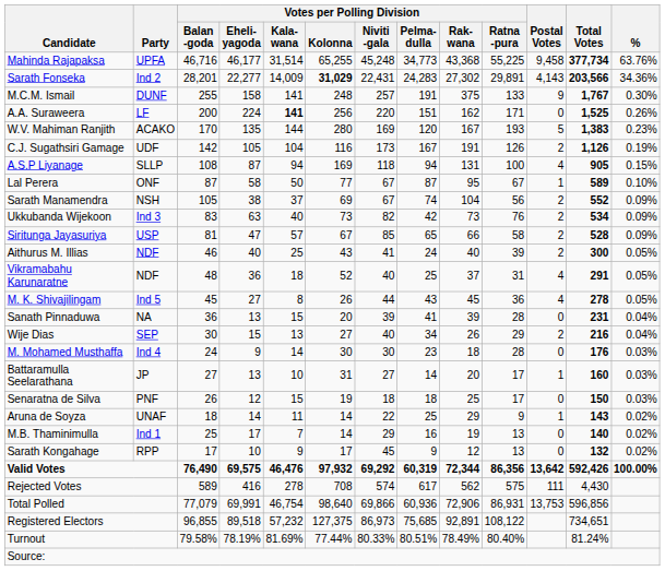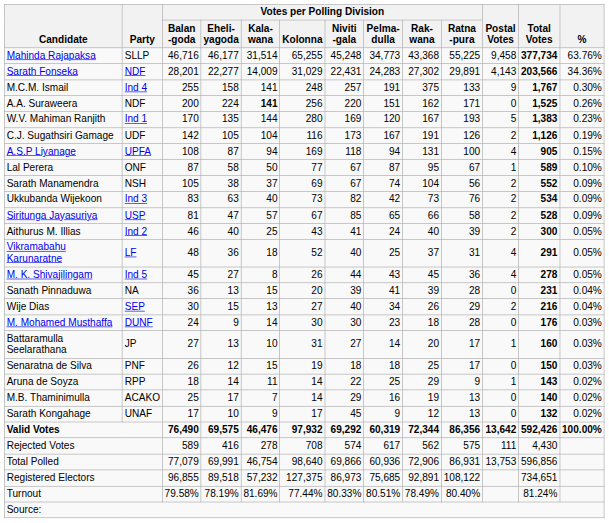Mahinda Rajapaksa | Party: UPFA -> SLLP
Sarath Fonseka | Party: Ind 2 -> NDF
Sarath Fonseka | Votes per Polling Division / Kolonna: bold -> normal
M.C.M. Ismail | Party: DUNF -> Ind 4
A.A. Suraweera | Party: LF -> NDF
W.V. Mahiman Ranjith | Party: ACAKO -> Ind 1
A.S.P Liyanage | Party: SLLP -> UPFA
Aithurus M. Illias | Party: NDF -> Ind 2
Vikramabahu Karunaratne | Party: NDF -> LF
M. Mohamed Musthaffa | Party: Ind 4 -> DUNF
Aruna de Soyza | Party: UNAF -> RPP
M.B. Thaminimulla | Party: Ind 1 -> ACAKO
Sarath Kongahage | Party: RPP -> UNAF
